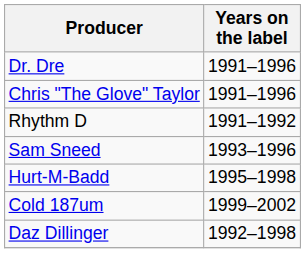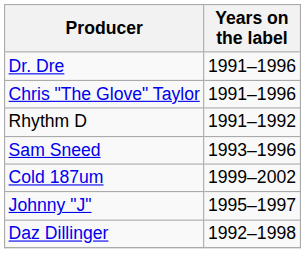- row: Hurt-M-Badd | 1995–1998
+ row: Johnny "J" | 1995–1997
